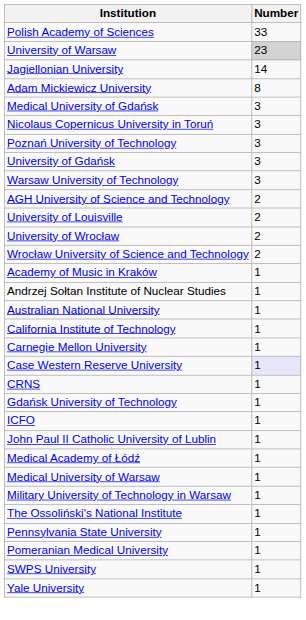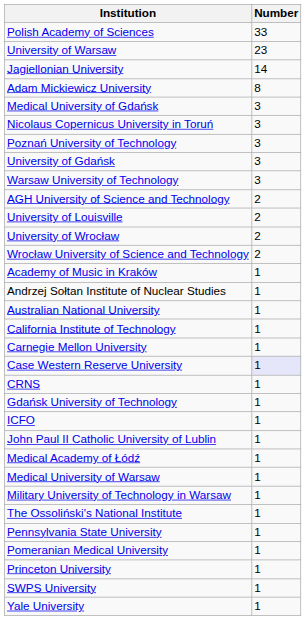University of Warsaw | Number: lightgrey background -> no background
+ row: Princeton University | 1
